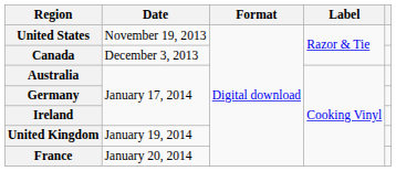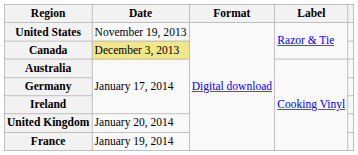Canada | Date: no background -> khaki background
United Kingdom | Date: January 19, 2014 -> January 20, 2014
France | Date: January 20, 2014 -> January 19, 2014
